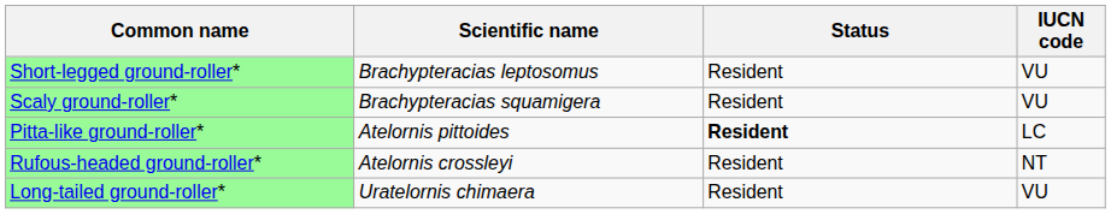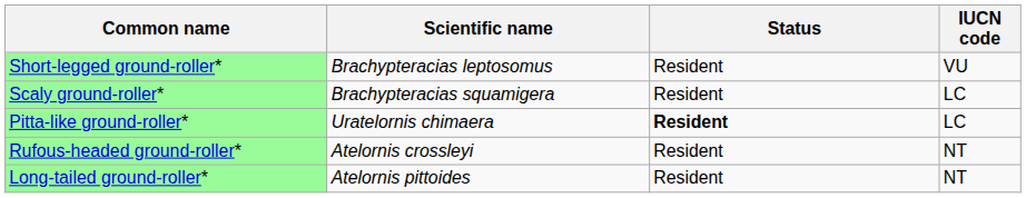Scaly ground-roller* | IUCN code: VU -> LC
Pitta-like ground-roller* | Scientific name: Atelornis pittoides -> Uratelornis chimaera
Long-tailed ground-roller* | Scientific name: Uratelornis chimaera -> Atelornis pittoides
Long-tailed ground-roller* | IUCN code: VU -> NT
